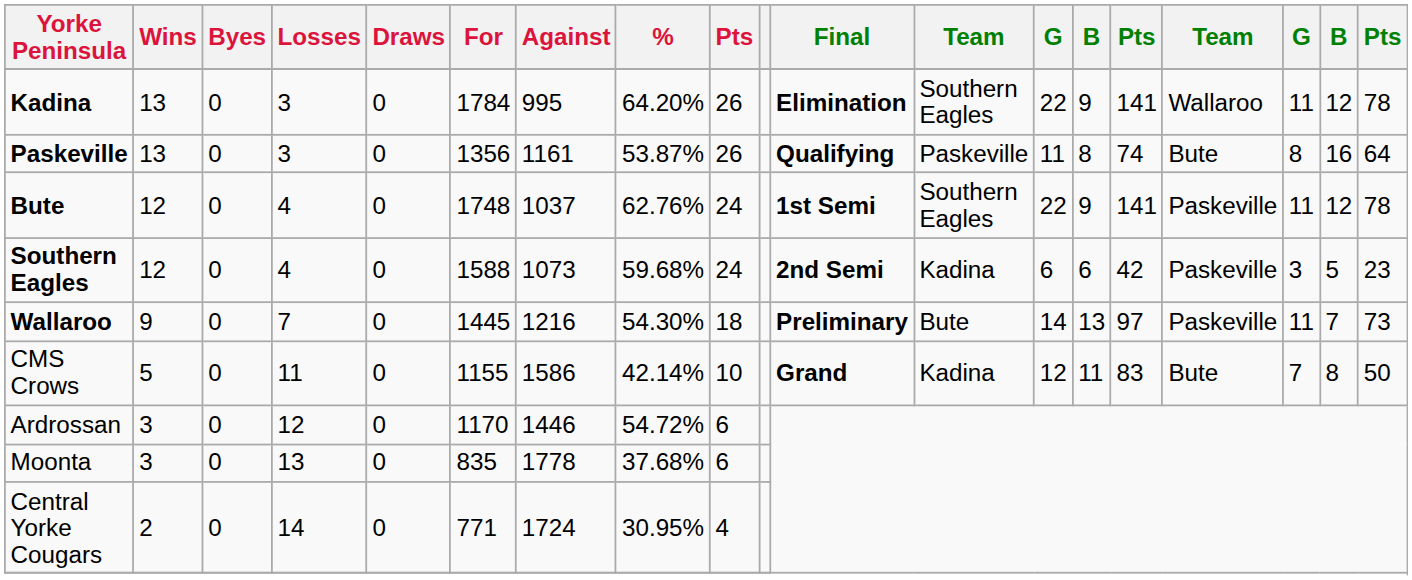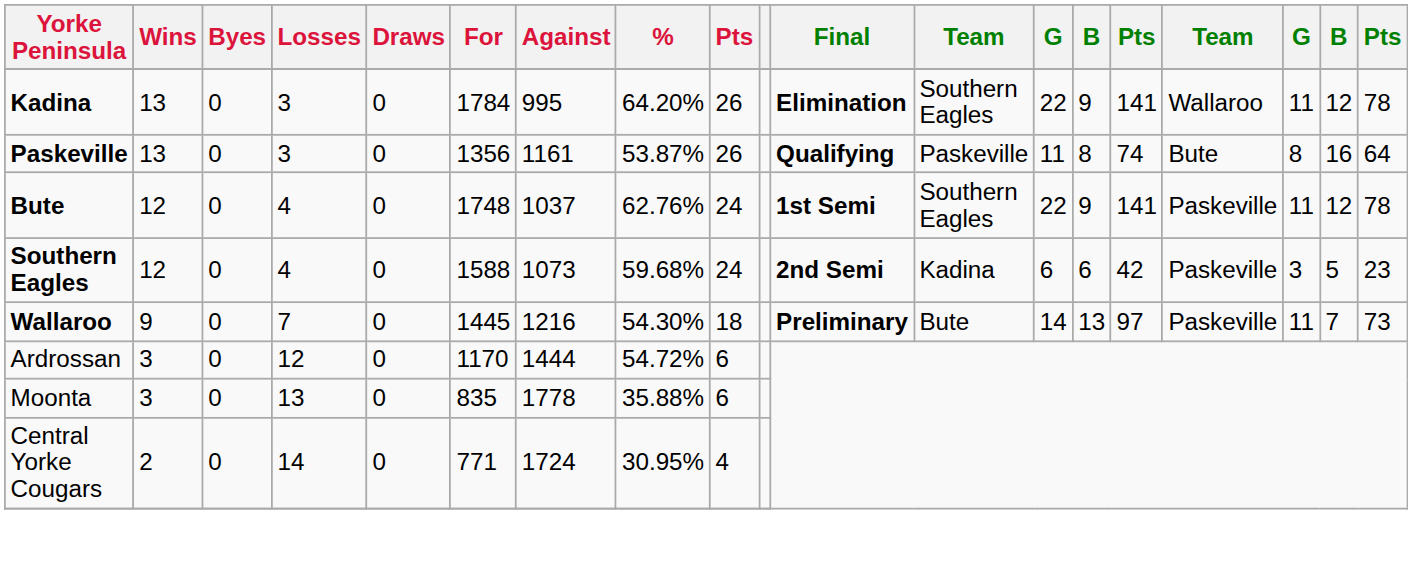- row: CMS Crows | 5 | 0 | 11 | 0 | 1155 | 1586 | 42.14% | 10 | Grand | Kadina | 12 | 11 | 83 | Bute | 7 | 8 | 50
Ardrossan | Against: 1446 -> 1444
Moonta | %: 37.68% -> 35.88%
